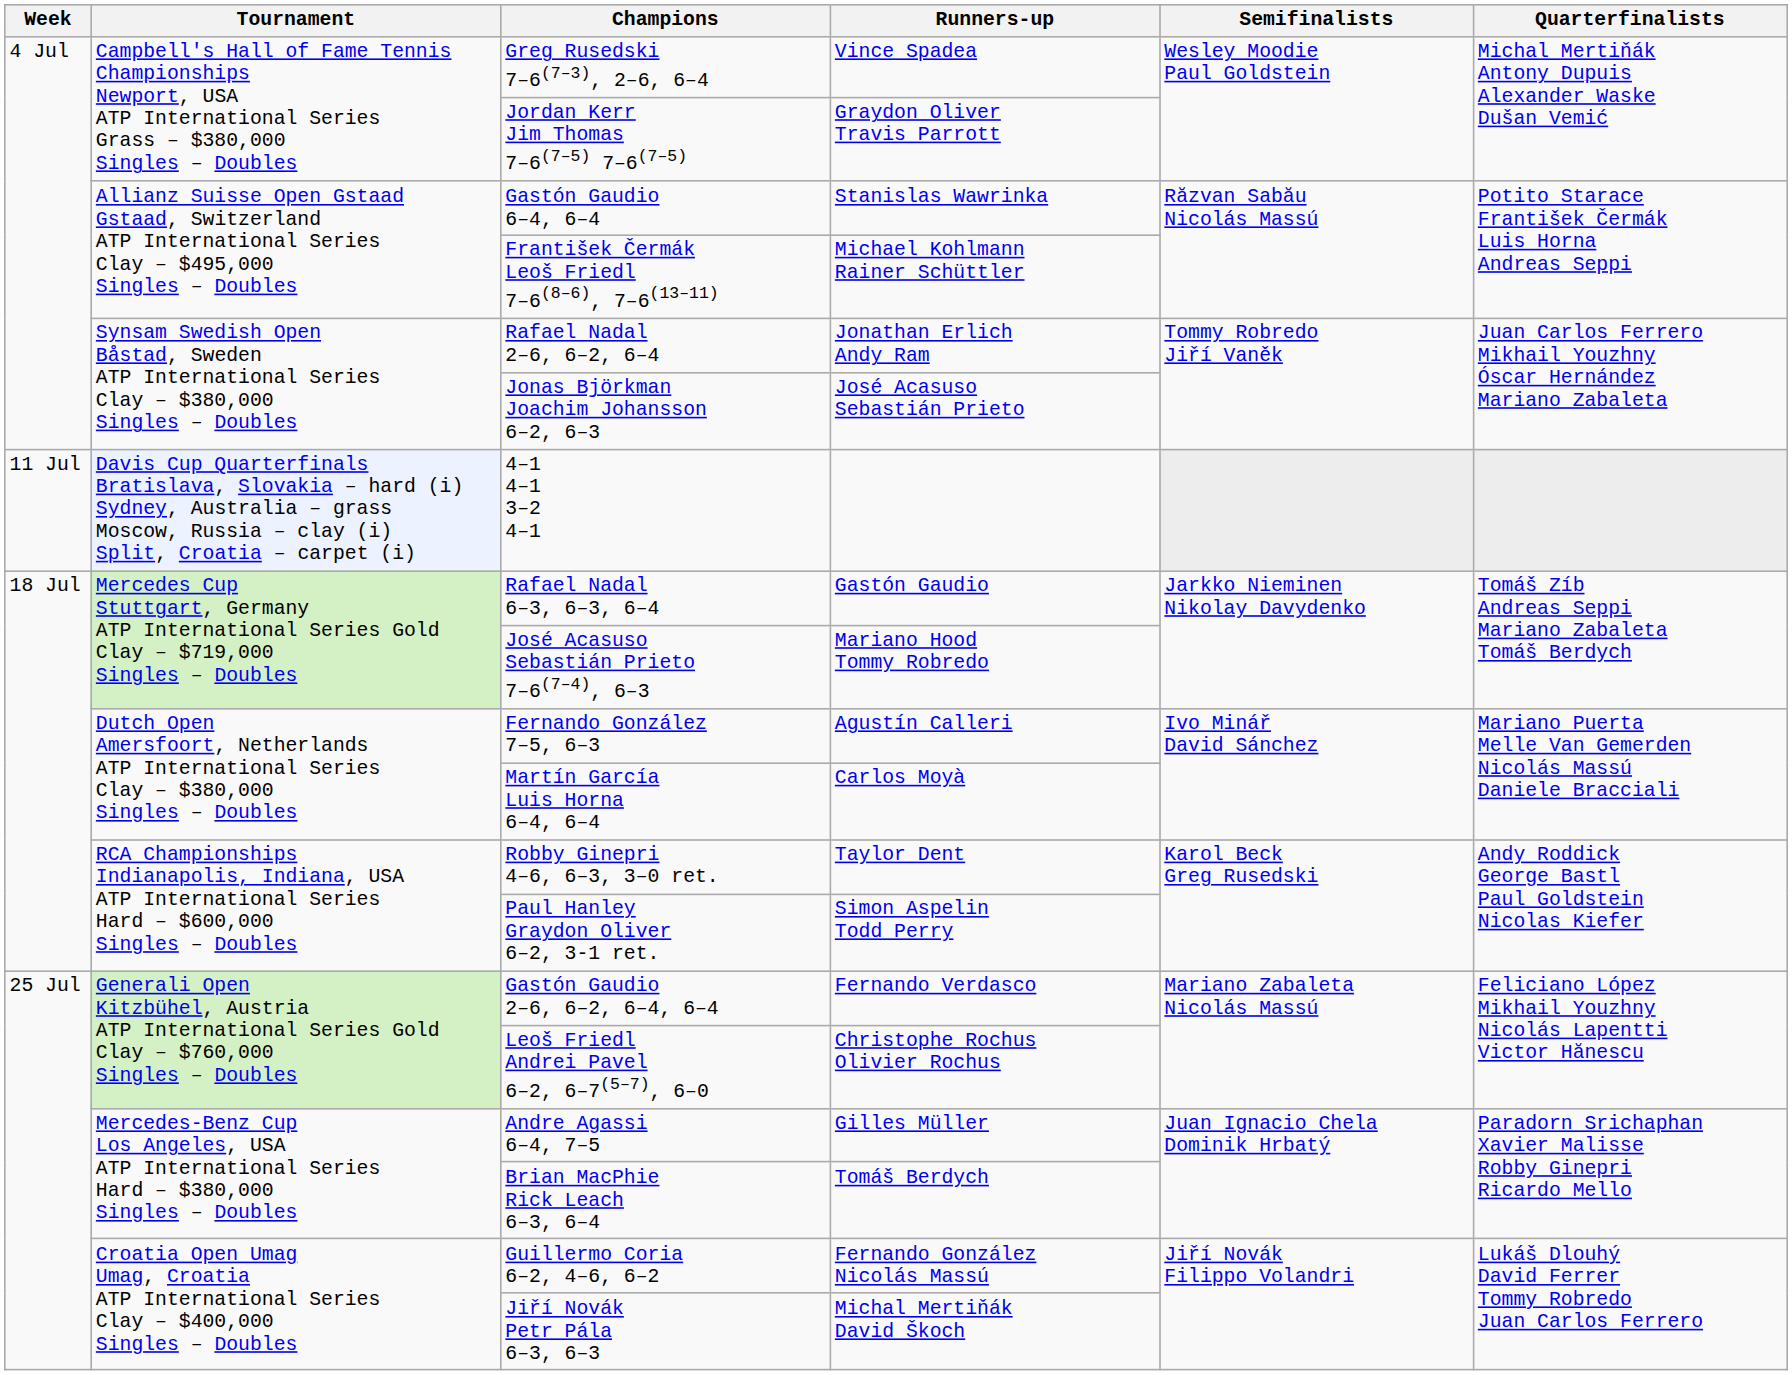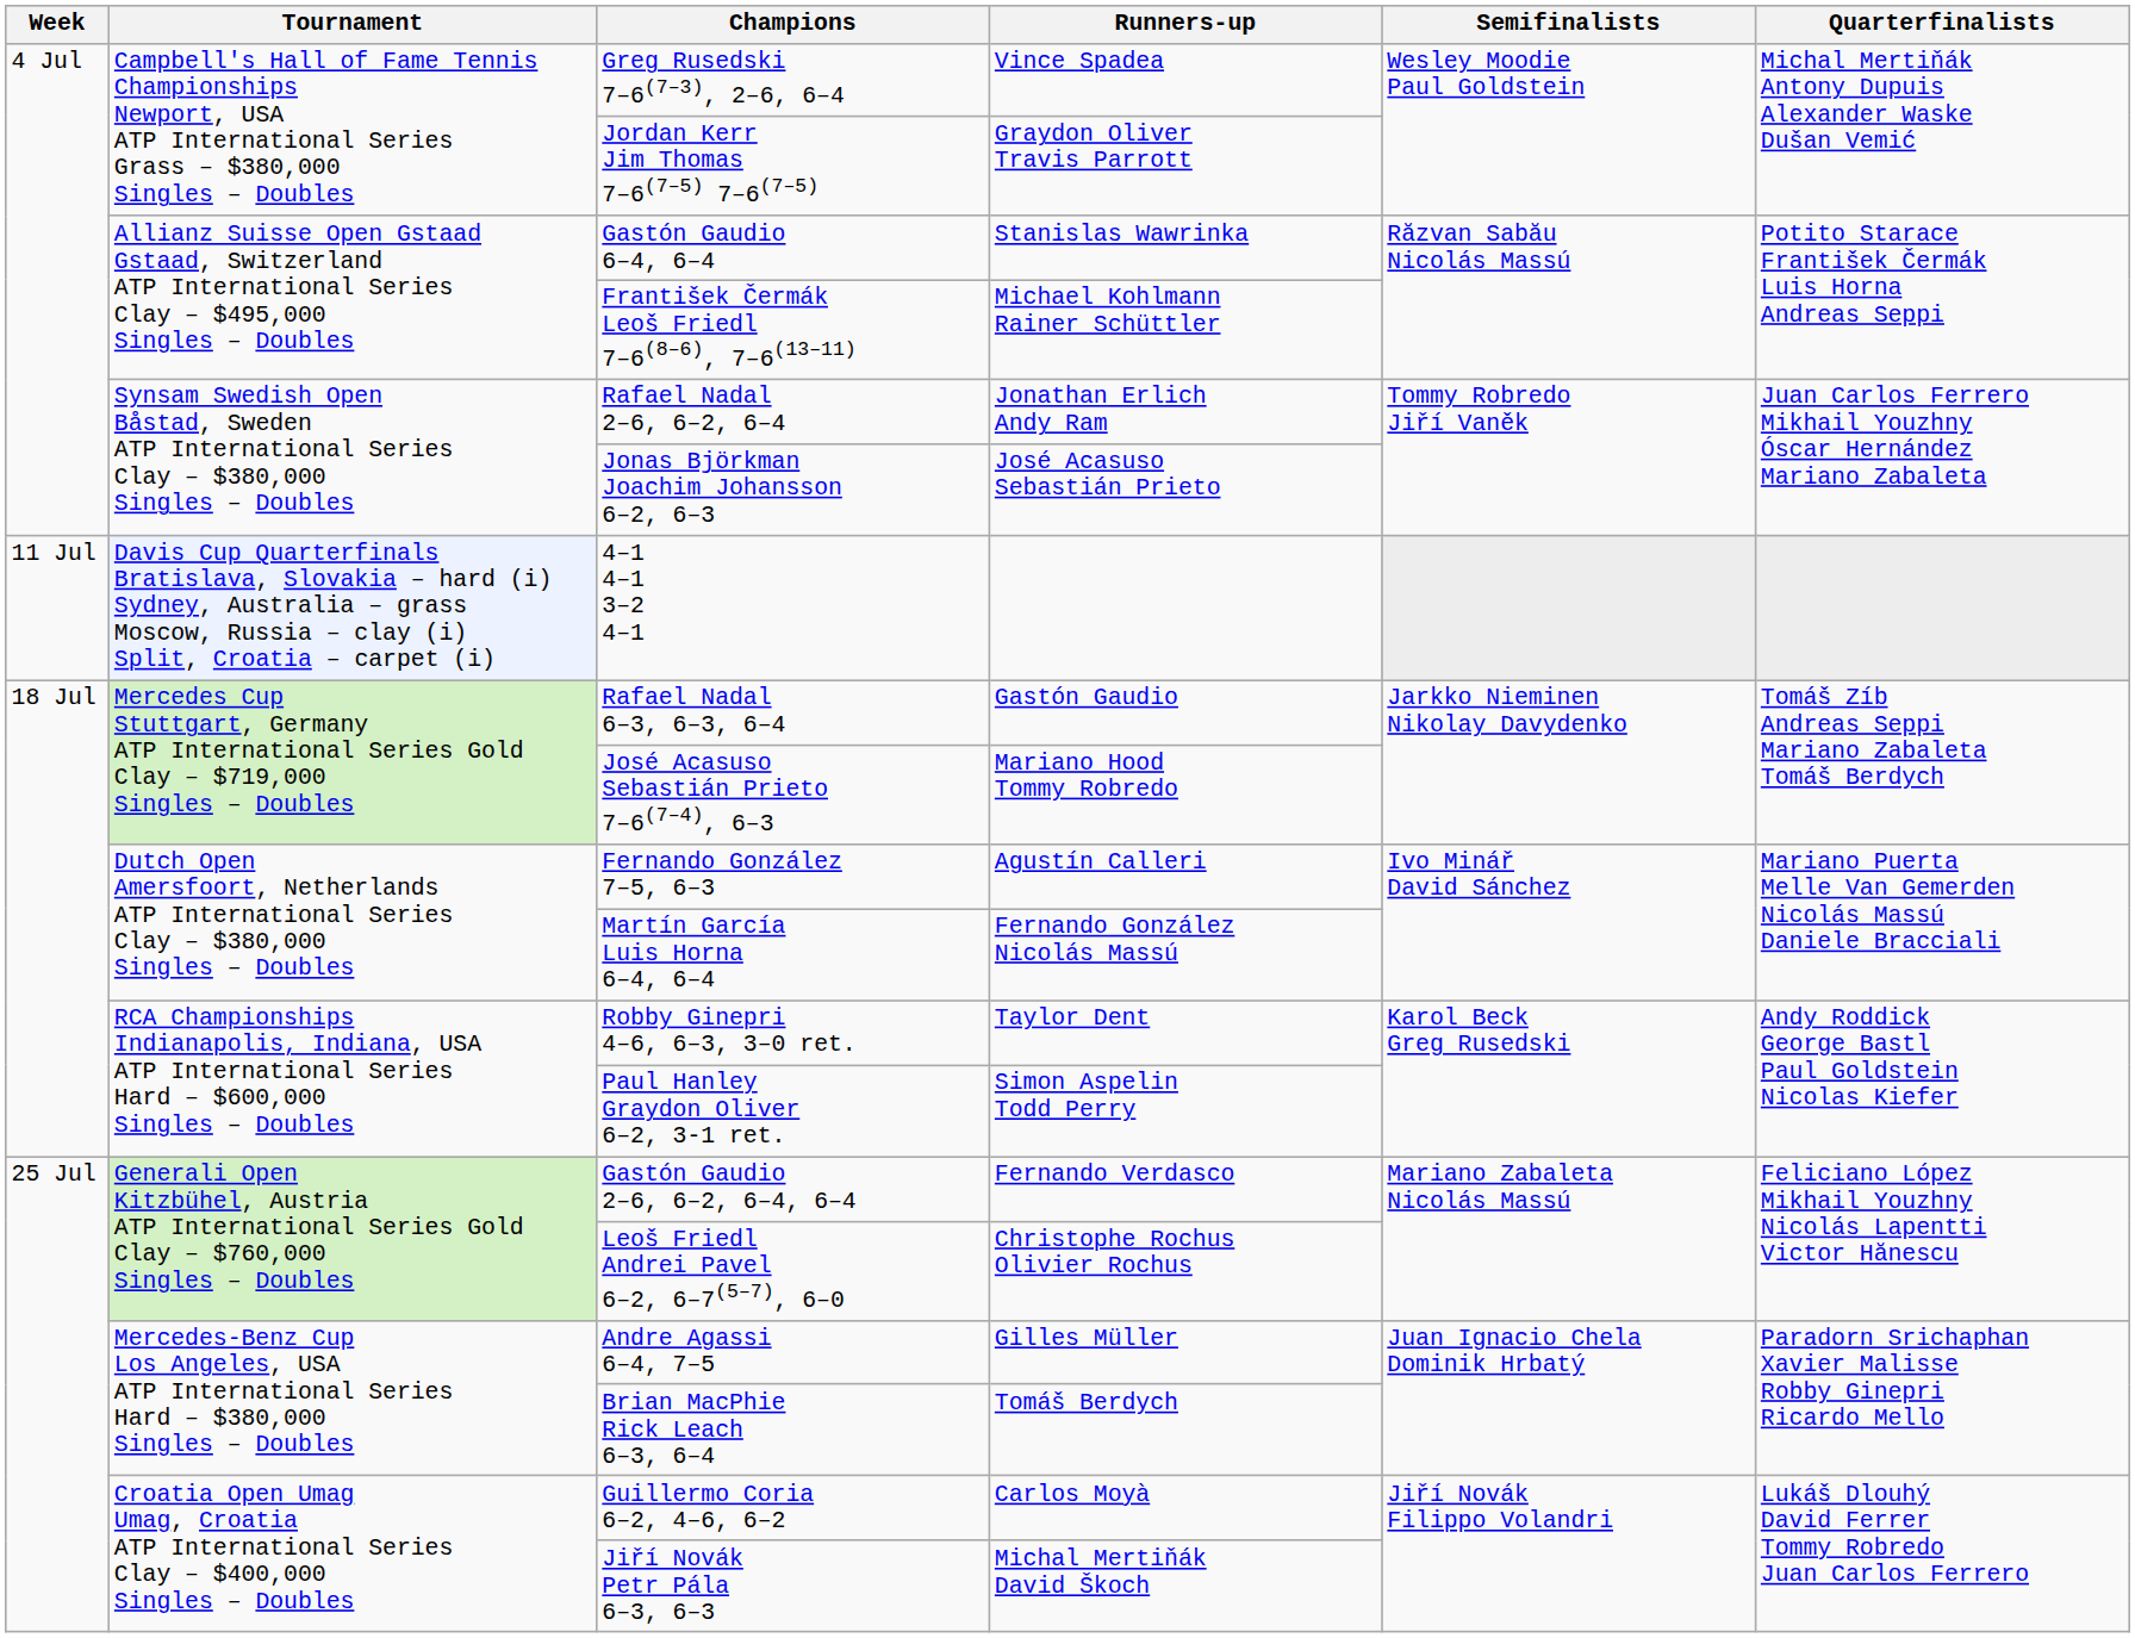Martín García Luis Horna 6–4, 6–4 | Runners-up: Carlos Moyà -> Fernando González Nicolás Massú
Guillermo Coria 6–2, 4–6, 6–2 | Runners-up: Fernando González Nicolás Massú -> Carlos Moyà
